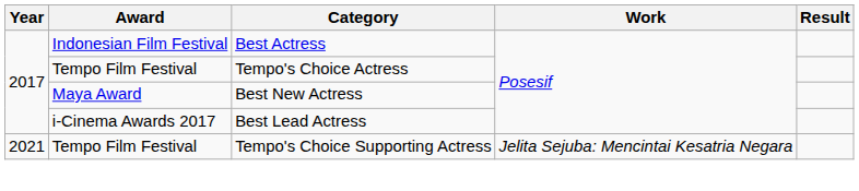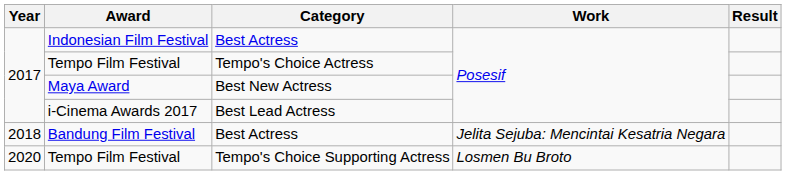+ row: 2018 | Bandung Film Festival | Best Actress | Jelita Sejuba: Mencintai Kesatria Negara
Tempo Film Festival / Tempo's Choice Supporting Actress | Year: 2021 -> 2020
Tempo Film Festival / Tempo's Choice Supporting Actress | Work: Jelita Sejuba: Mencintai Kesatria Negara -> Losmen Bu Broto
